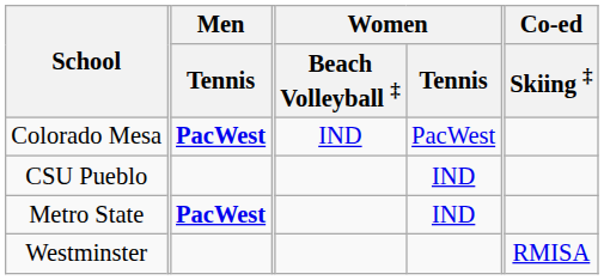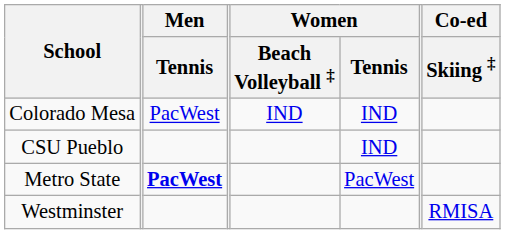Colorado Mesa | Men / Tennis: bold -> normal
Colorado Mesa | Women / Tennis: PacWest -> IND
Metro State | Women / Tennis: IND -> PacWest
